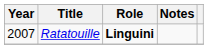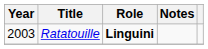Ratatouille | Year: 2007 -> 2003
